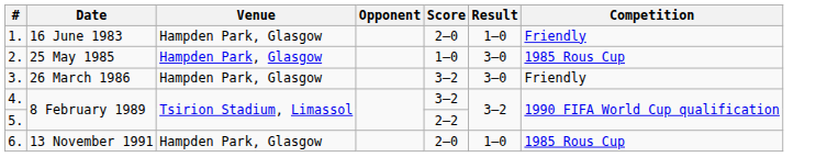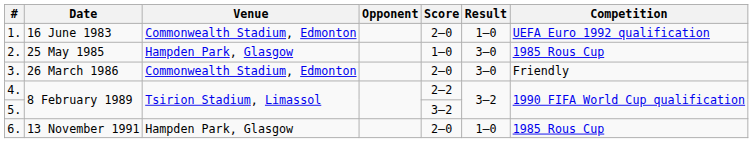1. | Venue: Hampden Park, Glasgow -> Commonwealth Stadium, Edmonton
1. | Competition: Friendly -> UEFA Euro 1992 qualification
3. | Venue: Hampden Park, Glasgow -> Commonwealth Stadium, Edmonton
3. | Score: 3–2 -> 2–0
4. | Score: 3–2 -> 2–2
5. | Score: 2–2 -> 3–2
